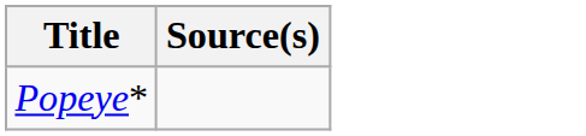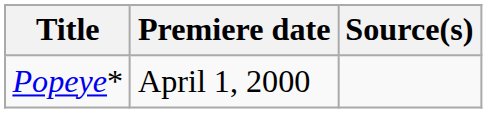+ column: Premiere date | April 1, 2000
